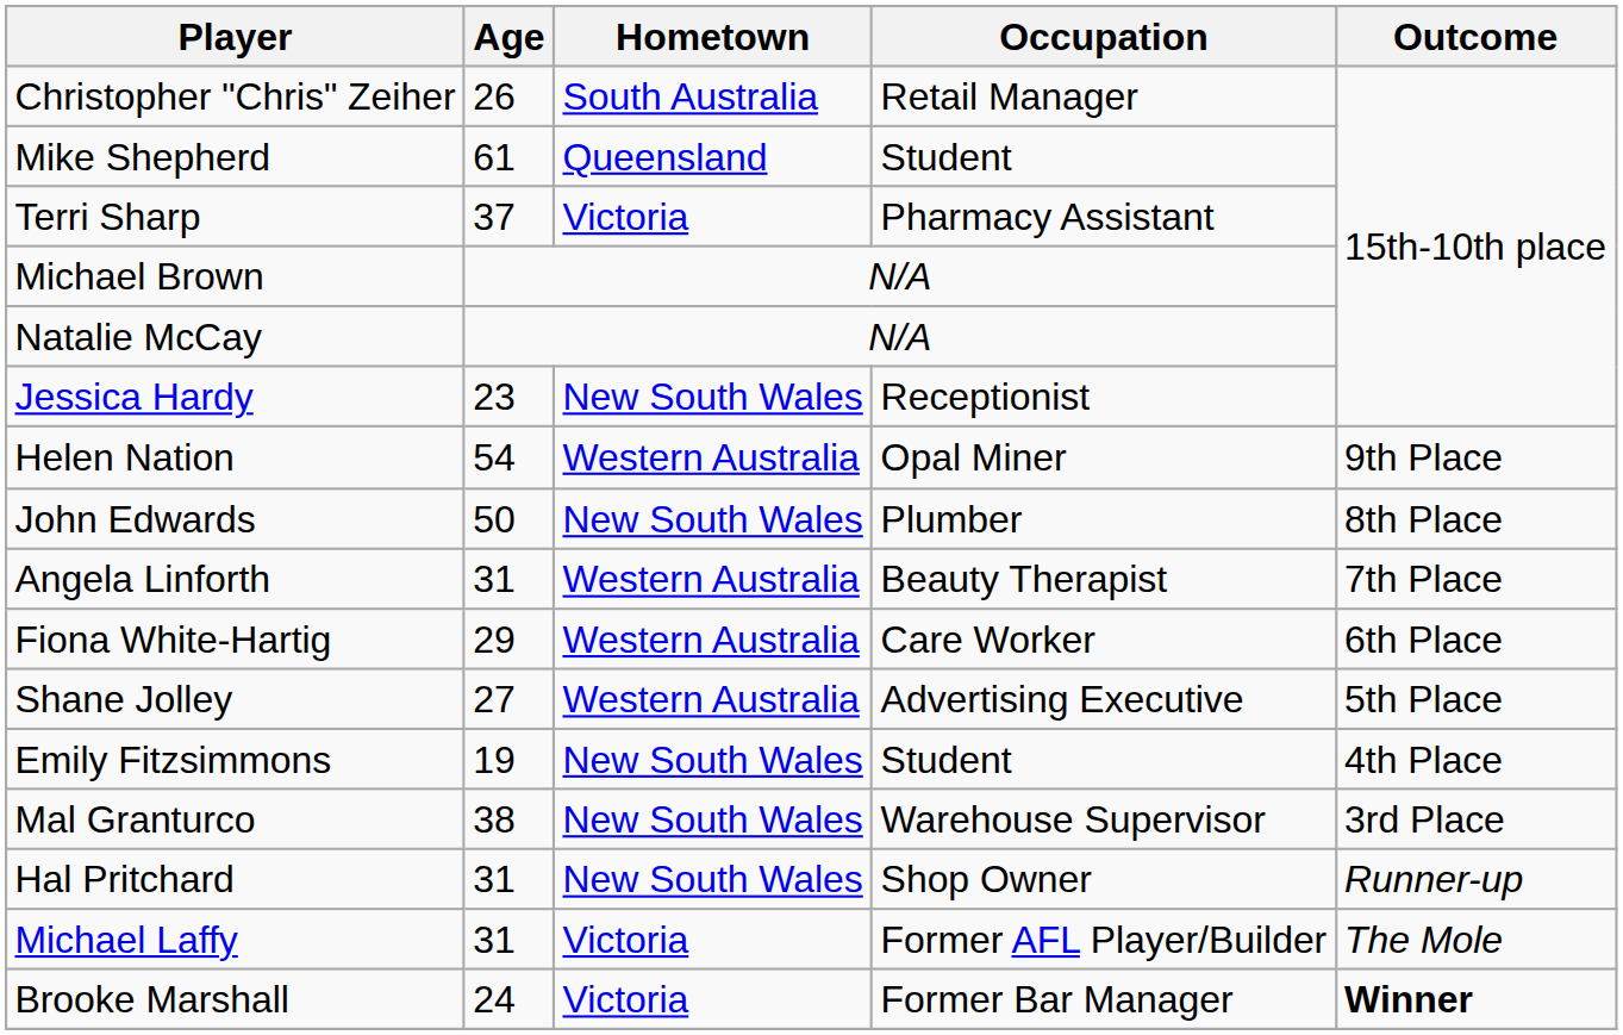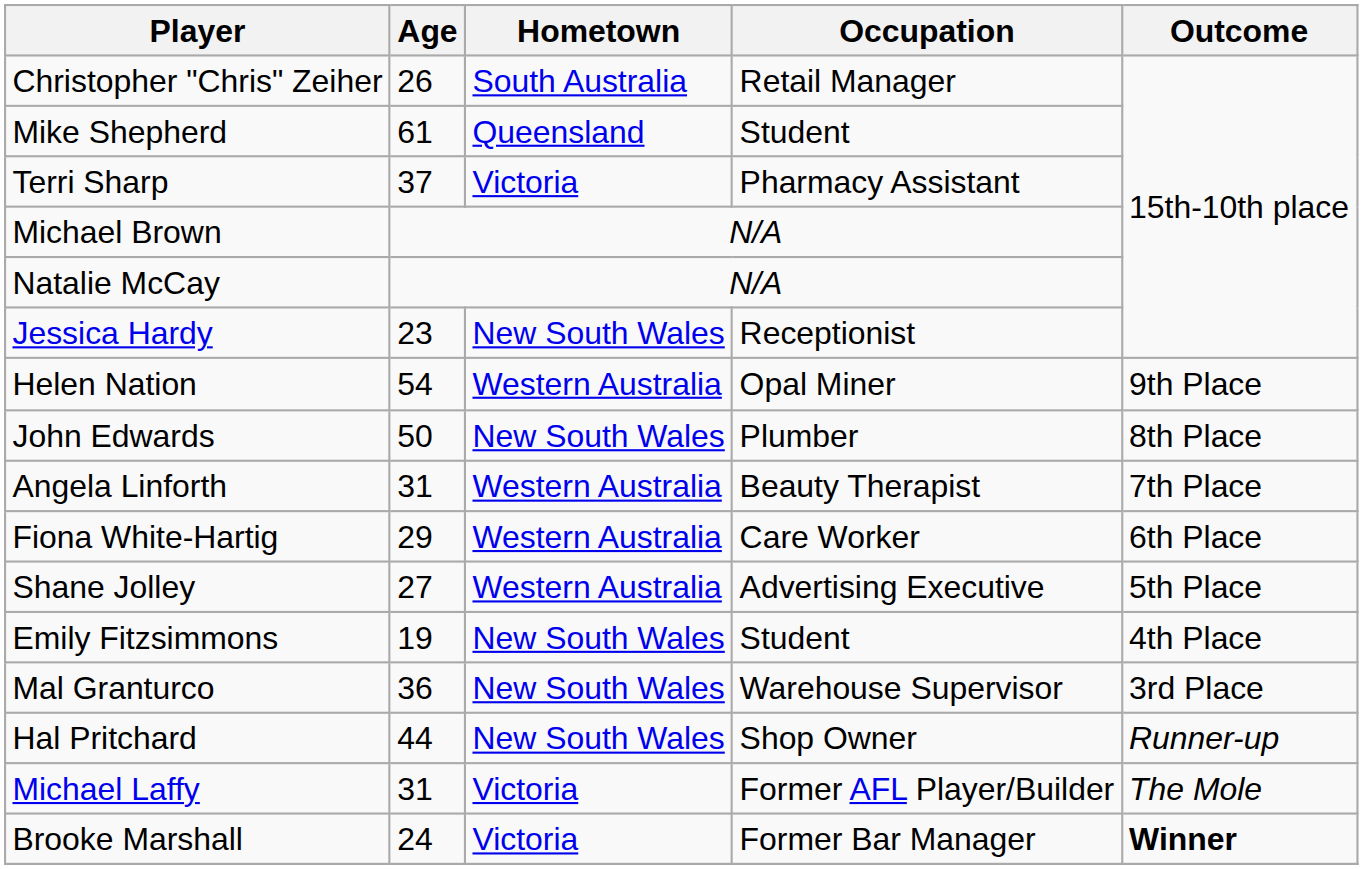Mal Granturco | Age: 38 -> 36
Hal Pritchard | Age: 31 -> 44
